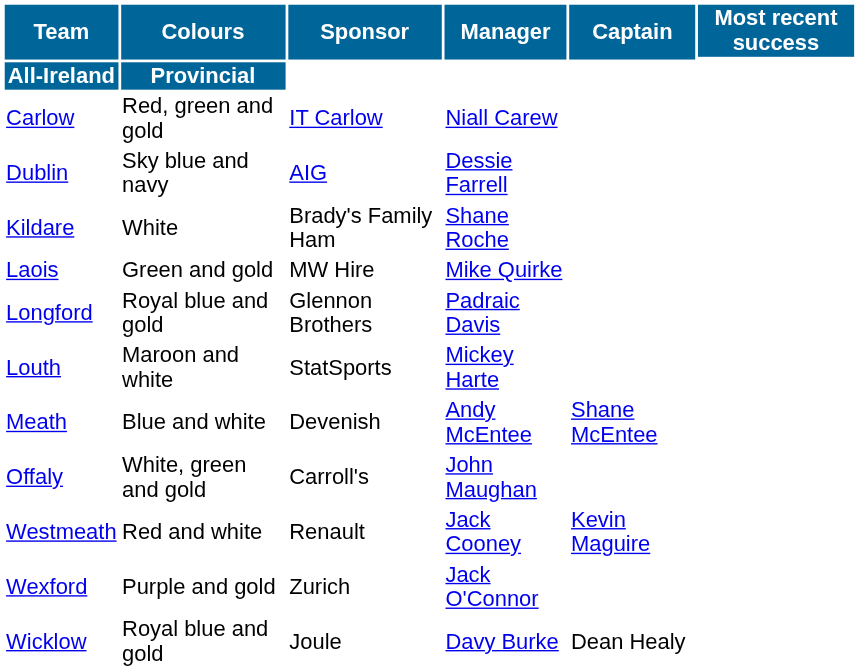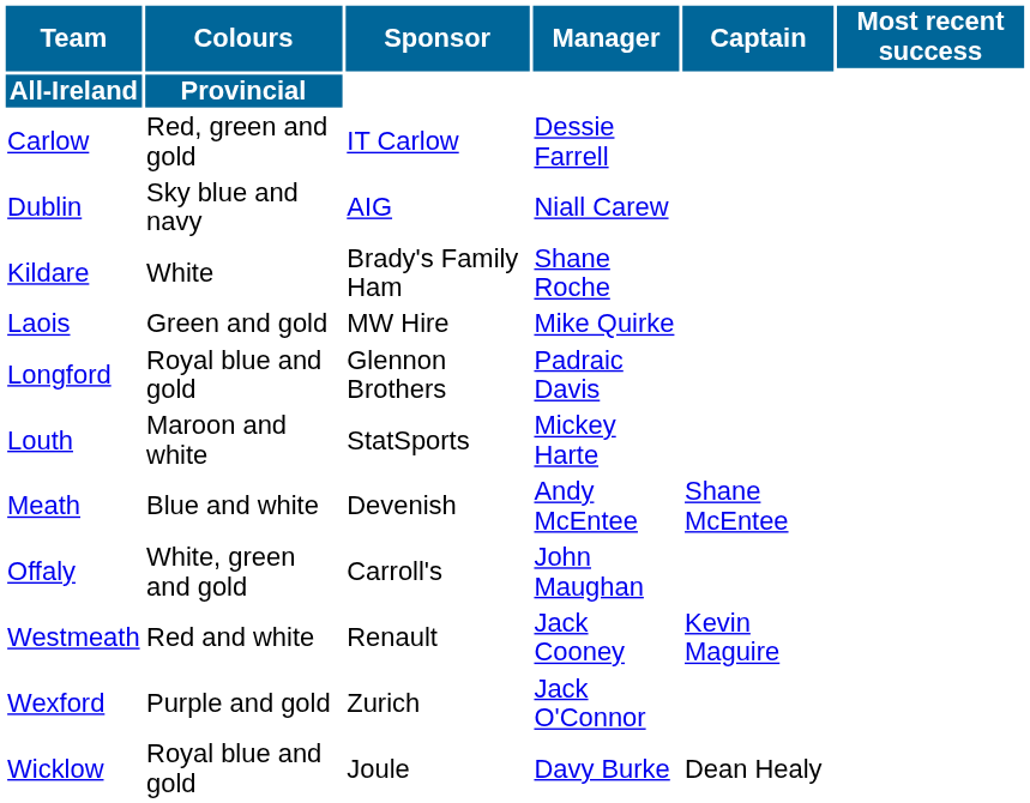Carlow | Manager: Niall Carew -> Dessie Farrell
Dublin | Manager: Dessie Farrell -> Niall Carew
